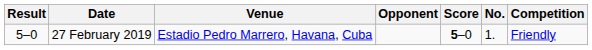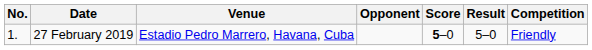columns swapped: No. <-> Result
